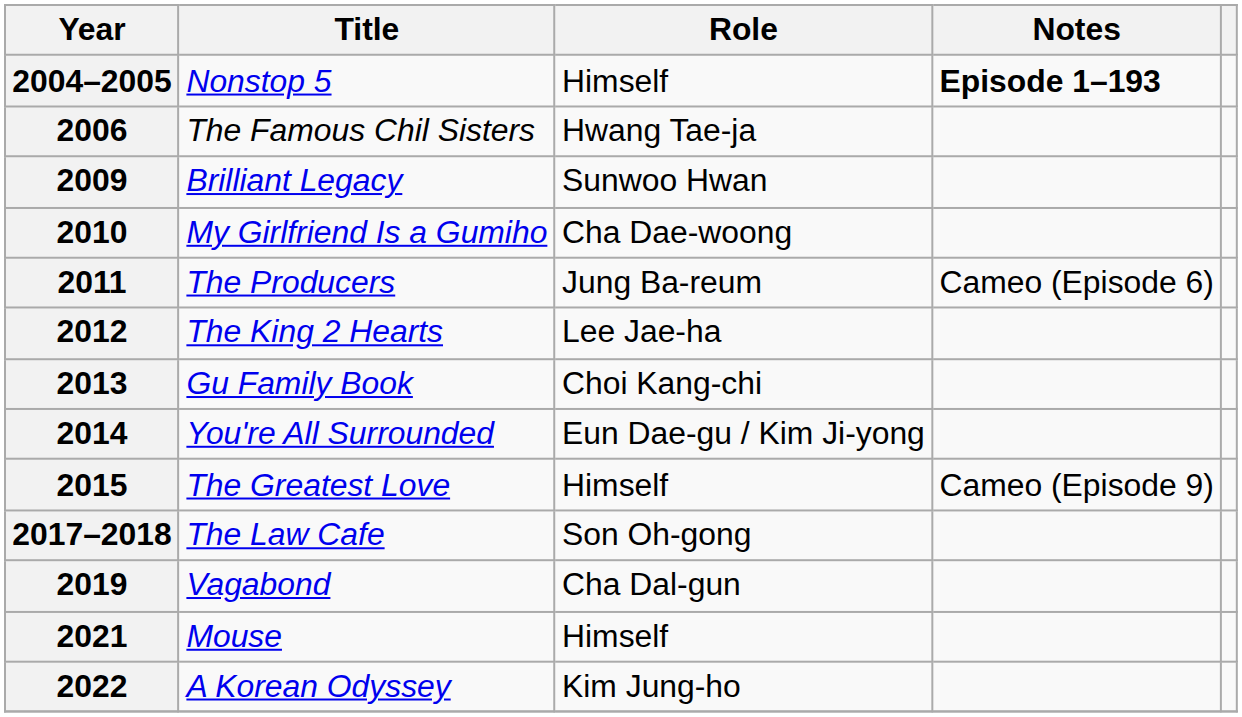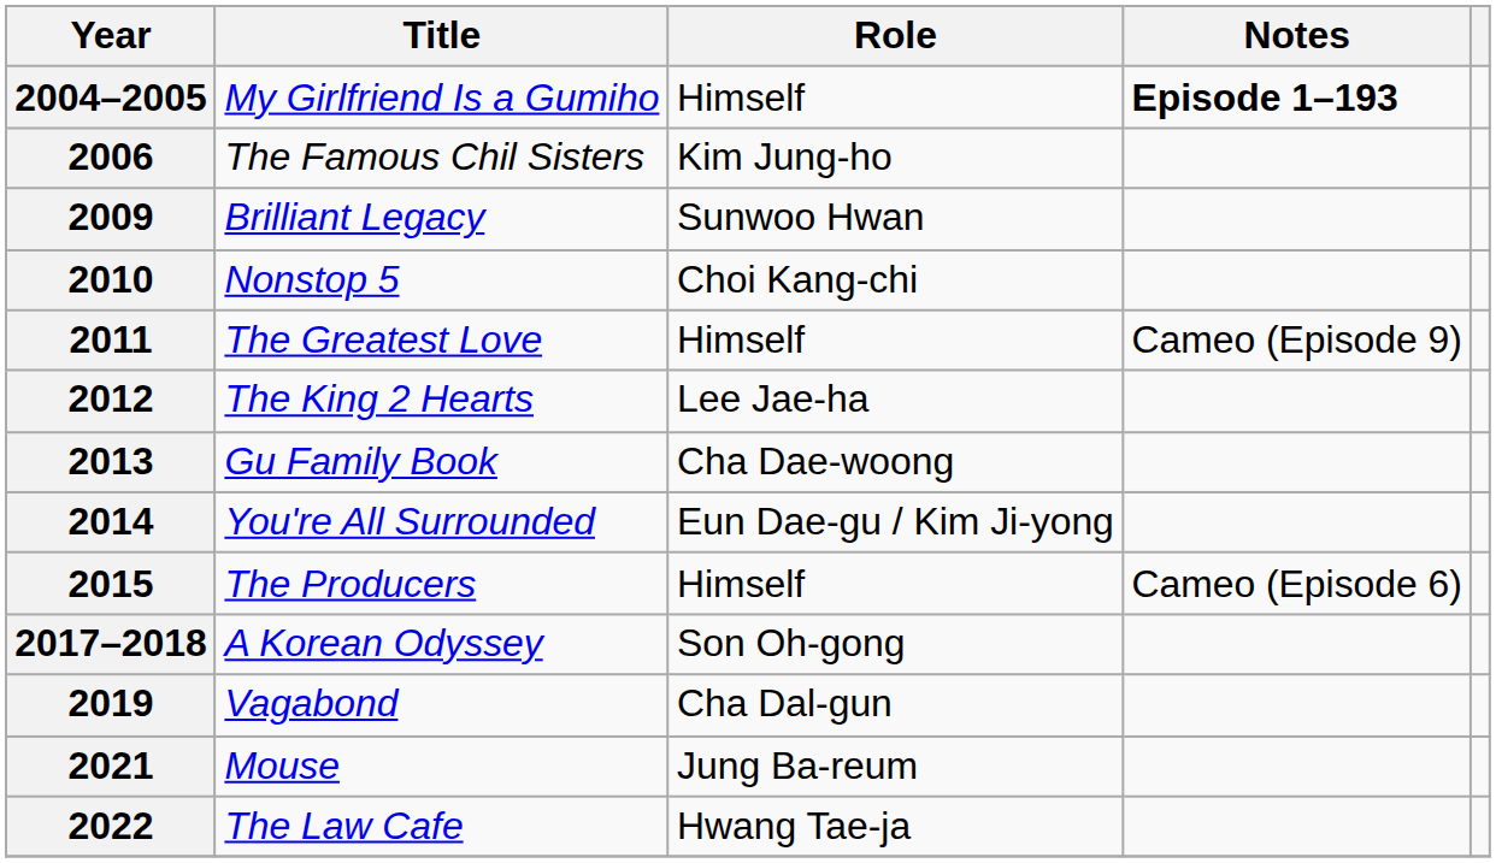2004–2005 | Title: Nonstop 5 -> My Girlfriend Is a Gumiho
2006 | Role: Hwang Tae-ja -> Kim Jung-ho
2010 | Title: My Girlfriend Is a Gumiho -> Nonstop 5
2010 | Role: Cha Dae-woong -> Choi Kang-chi
2011 | Title: The Producers -> The Greatest Love
2011 | Role: Jung Ba-reum -> Himself
2011 | Notes: Cameo (Episode 6) -> Cameo (Episode 9)
2013 | Role: Choi Kang-chi -> Cha Dae-woong
2015 | Title: The Greatest Love -> The Producers
2015 | Notes: Cameo (Episode 9) -> Cameo (Episode 6)
2017–2018 | Title: The Law Cafe -> A Korean Odyssey
2021 | Role: Himself -> Jung Ba-reum
2022 | Title: A Korean Odyssey -> The Law Cafe
2022 | Role: Kim Jung-ho -> Hwang Tae-ja
